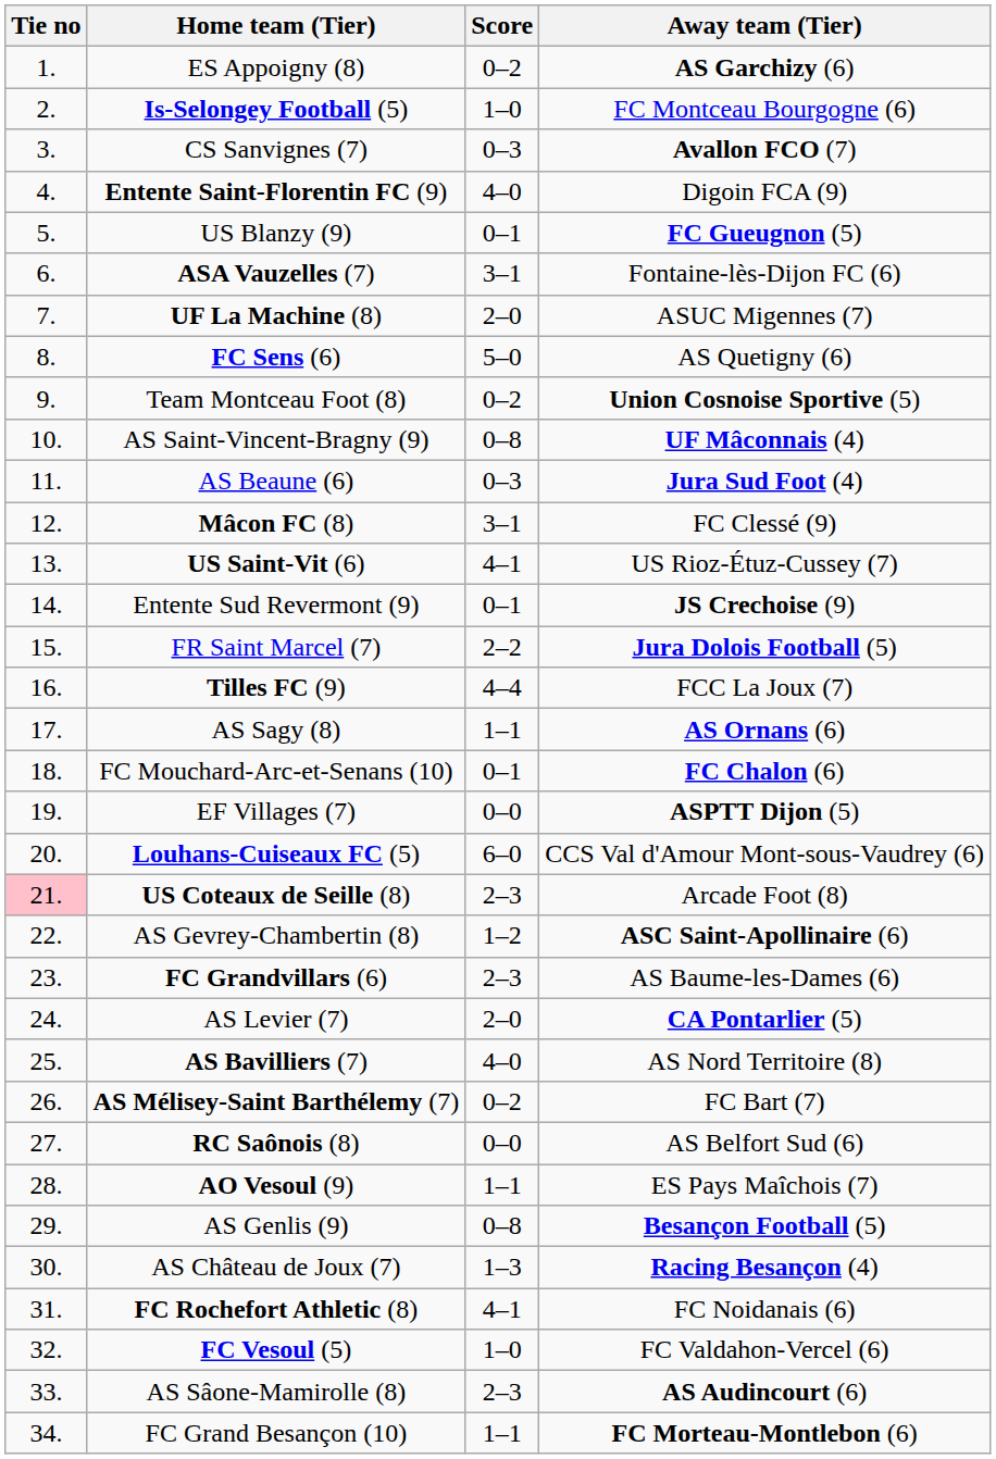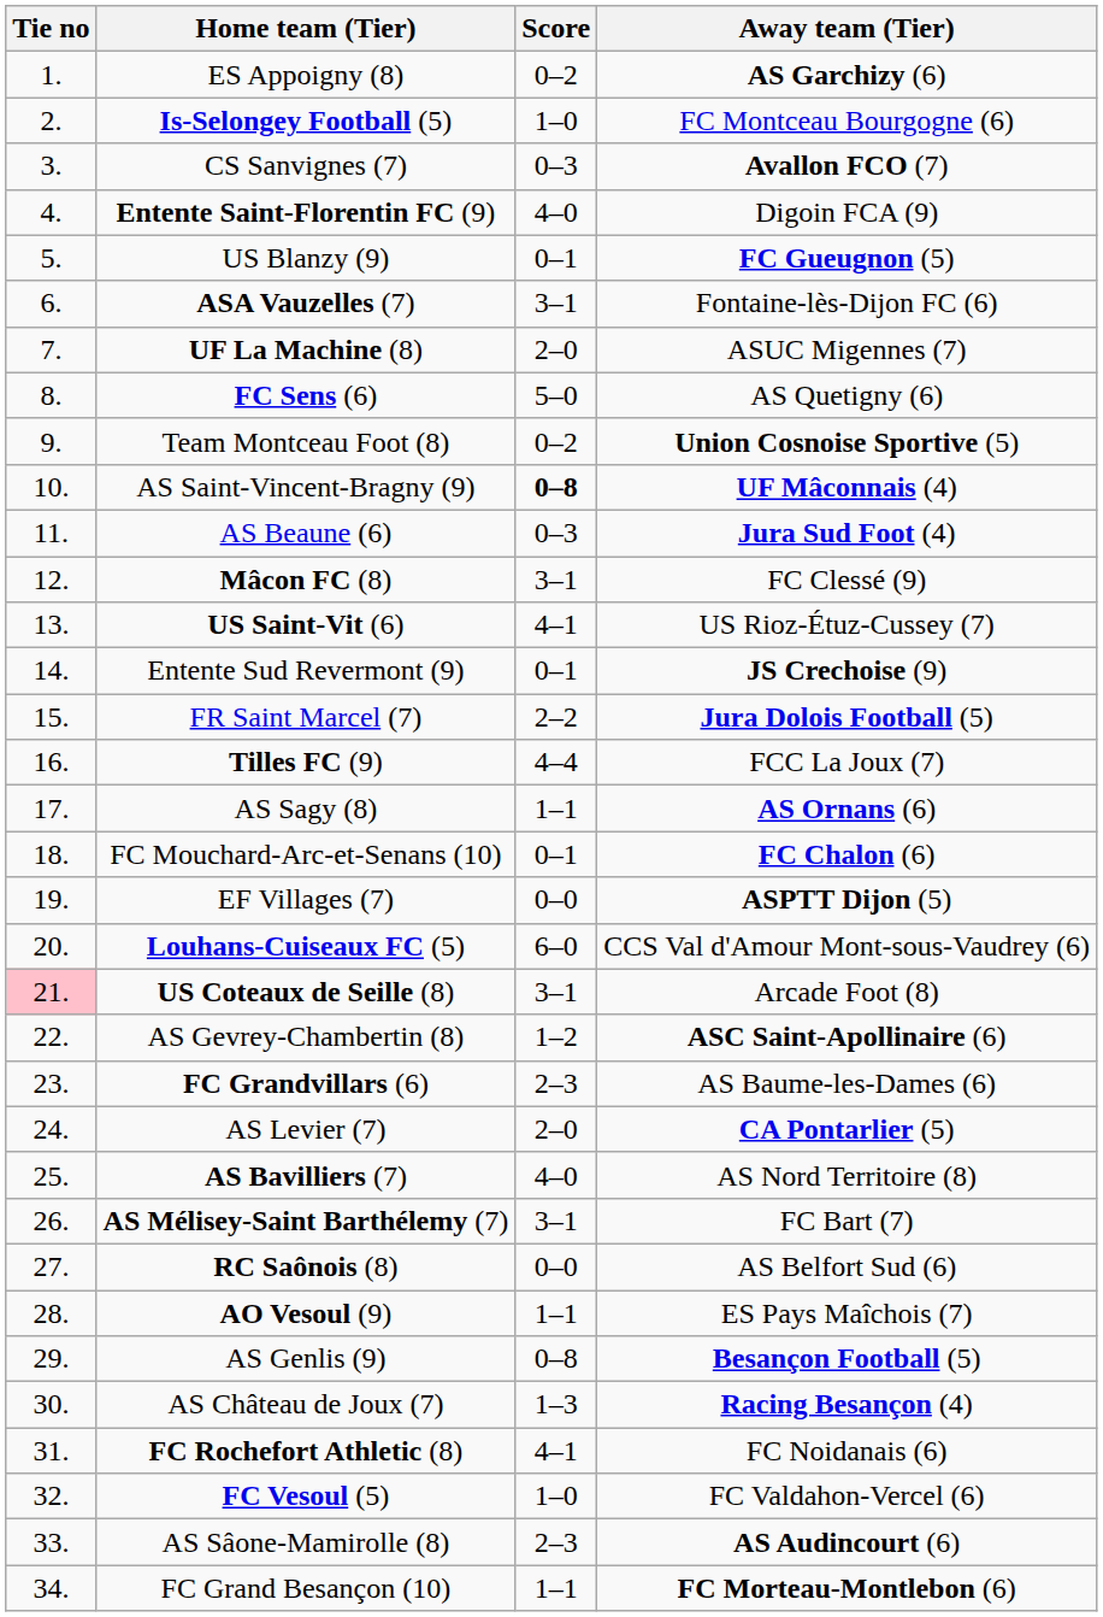AS Saint-Vincent-Bragny (9) | Score: normal -> bold
US Coteaux de Seille (8) | Score: 2–3 -> 3–1
AS Mélisey-Saint Barthélemy (7) | Score: 0–2 -> 3–1
